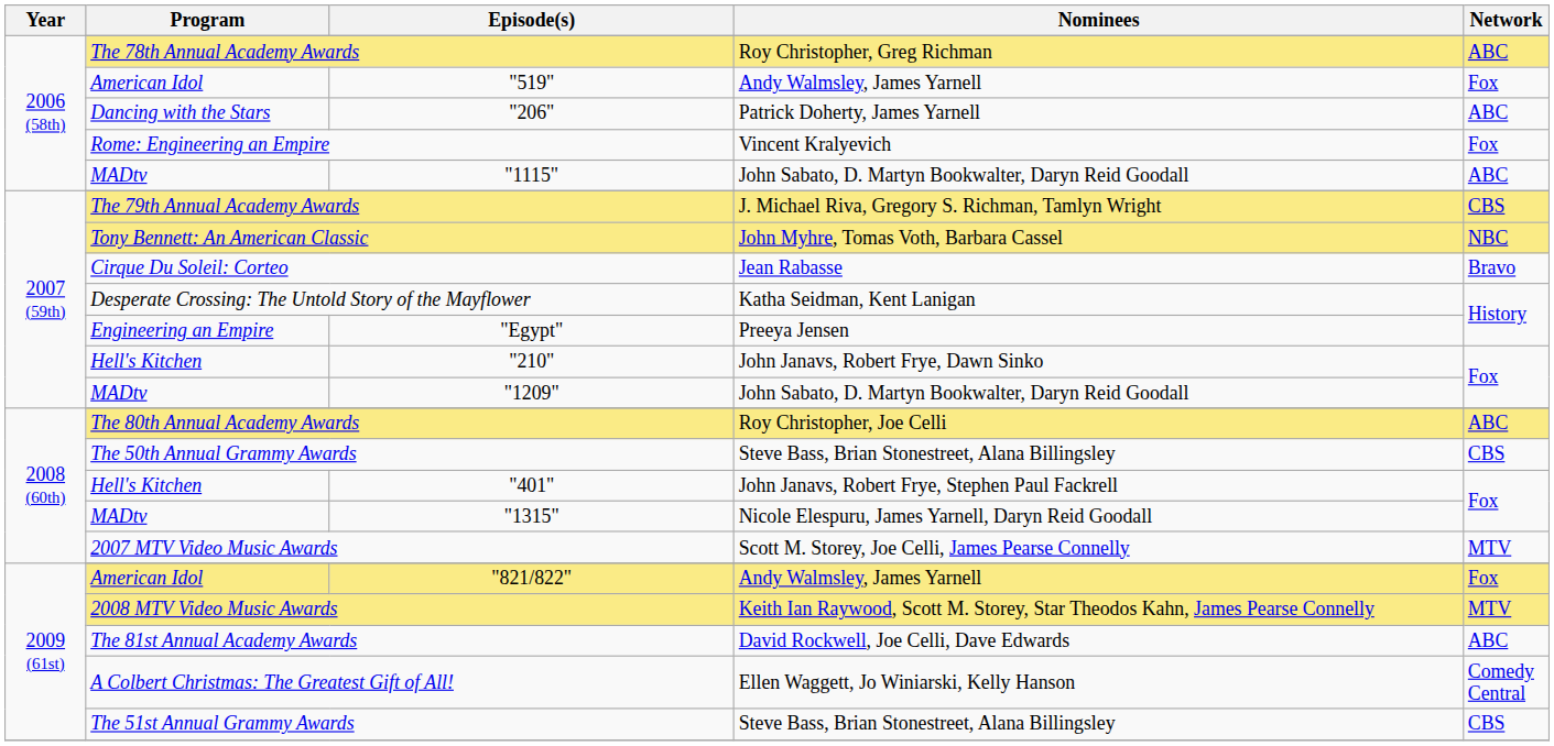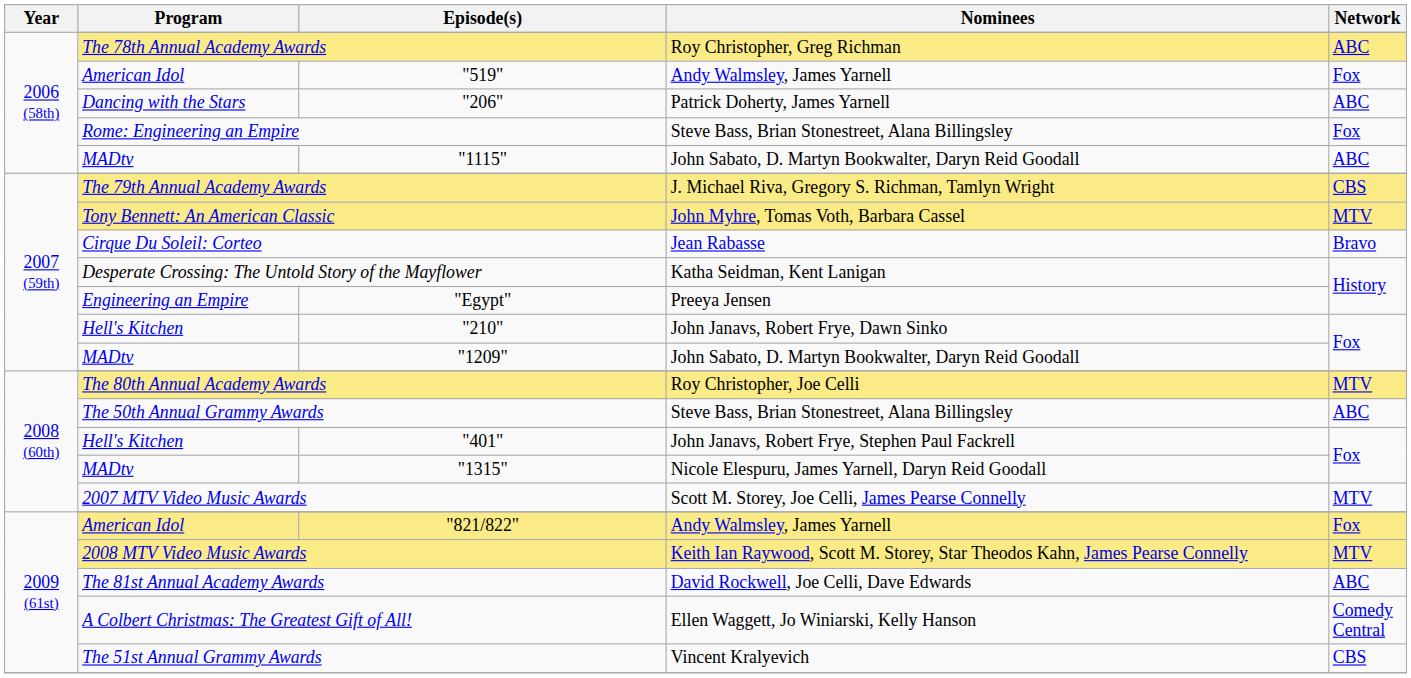Rome: Engineering an Empire | Nominees: Vincent Kralyevich -> Steve Bass, Brian Stonestreet, Alana Billingsley
Tony Bennett: An American Classic | Network: NBC -> MTV
The 80th Annual Academy Awards | Network: ABC -> MTV
The 50th Annual Grammy Awards | Network: CBS -> ABC
The 51st Annual Grammy Awards | Nominees: Steve Bass, Brian Stonestreet, Alana Billingsley -> Vincent Kralyevich
